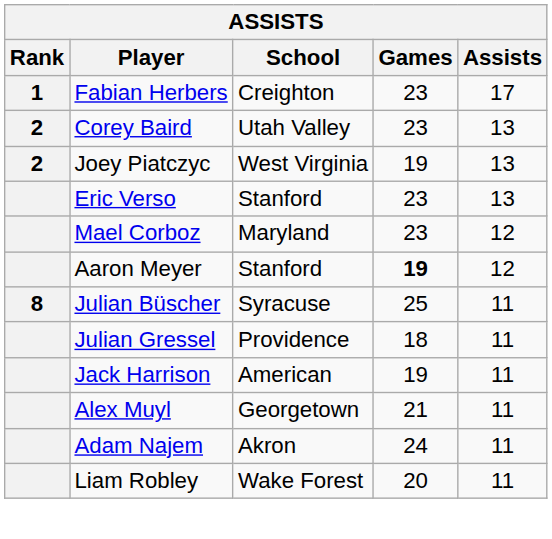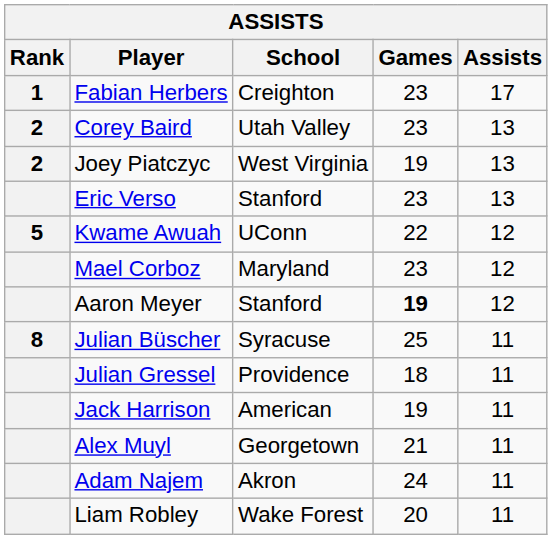+ row: 5 | Kwame Awuah | UConn | 22 | 12
